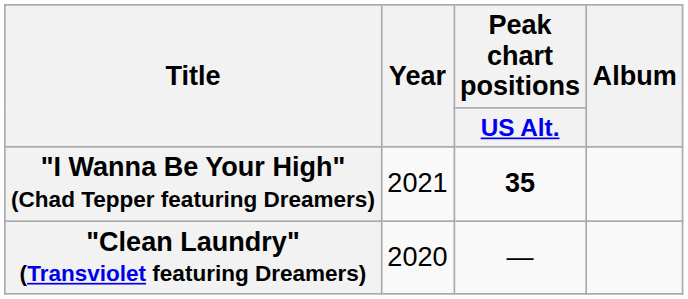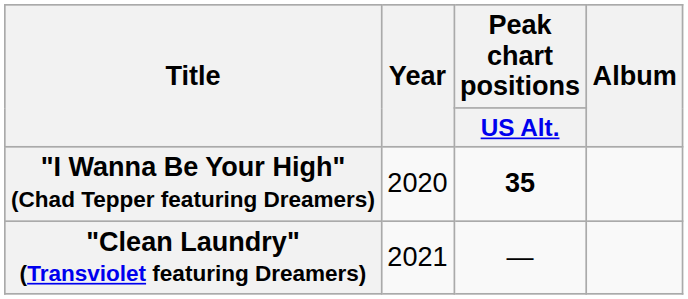"I Wanna Be Your High" (Chad Tepper featuring Dreamers) | Year: 2021 -> 2020
"Clean Laundry" (Transviolet featuring Dreamers) | Year: 2020 -> 2021
